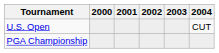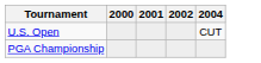- column: 2003
